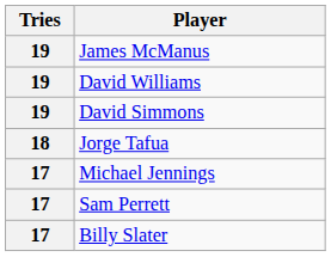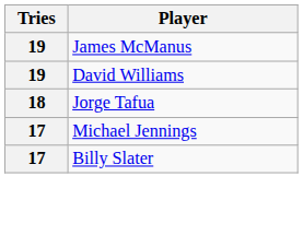- row: 19 | David Simmons
- row: 17 | Sam Perrett
